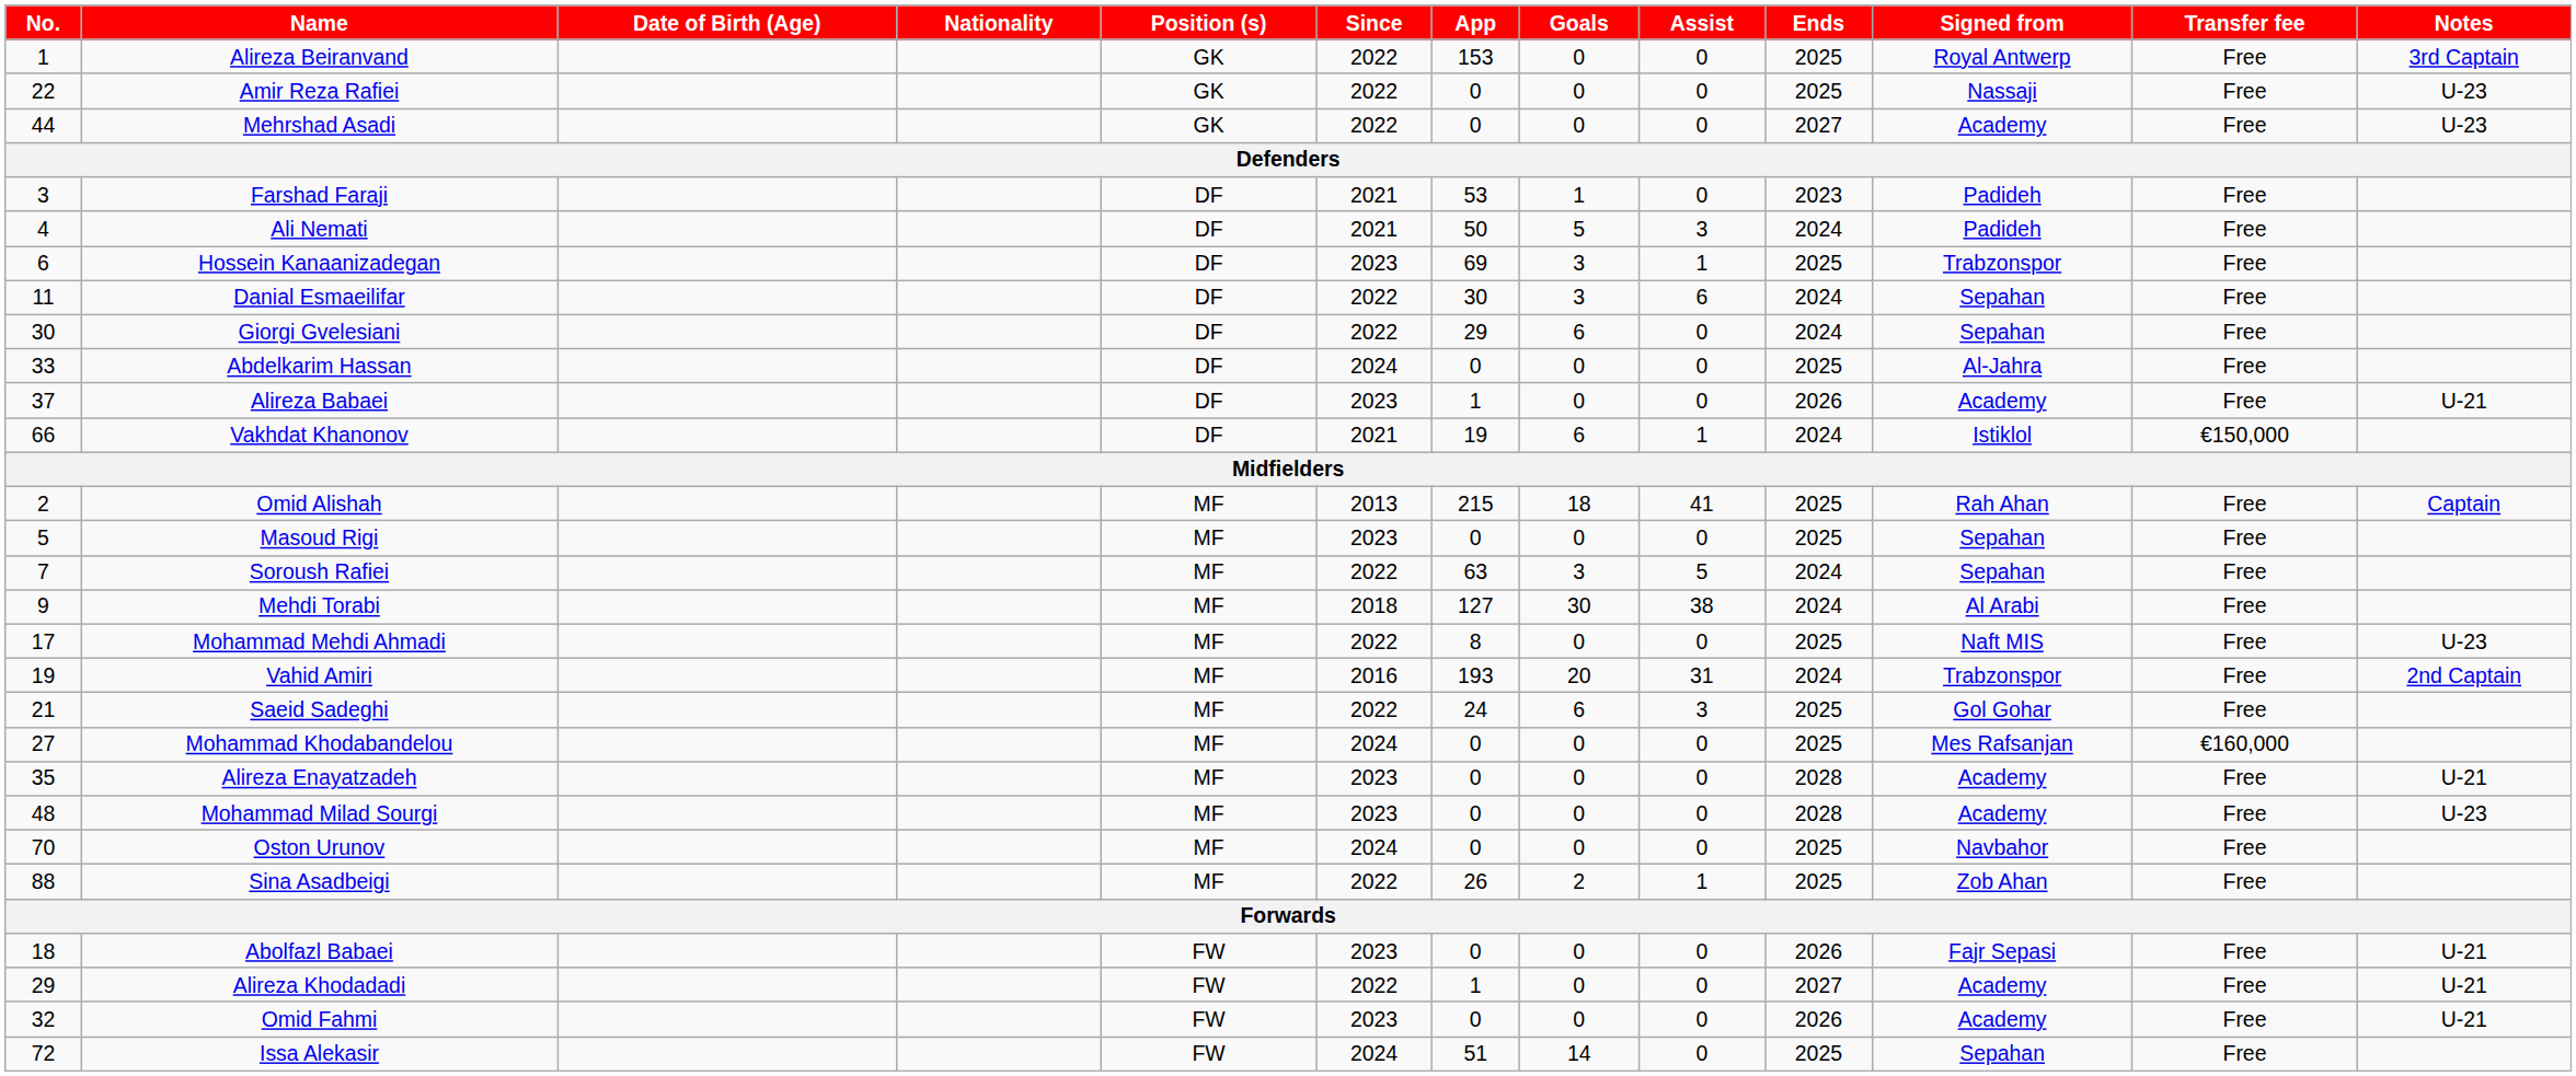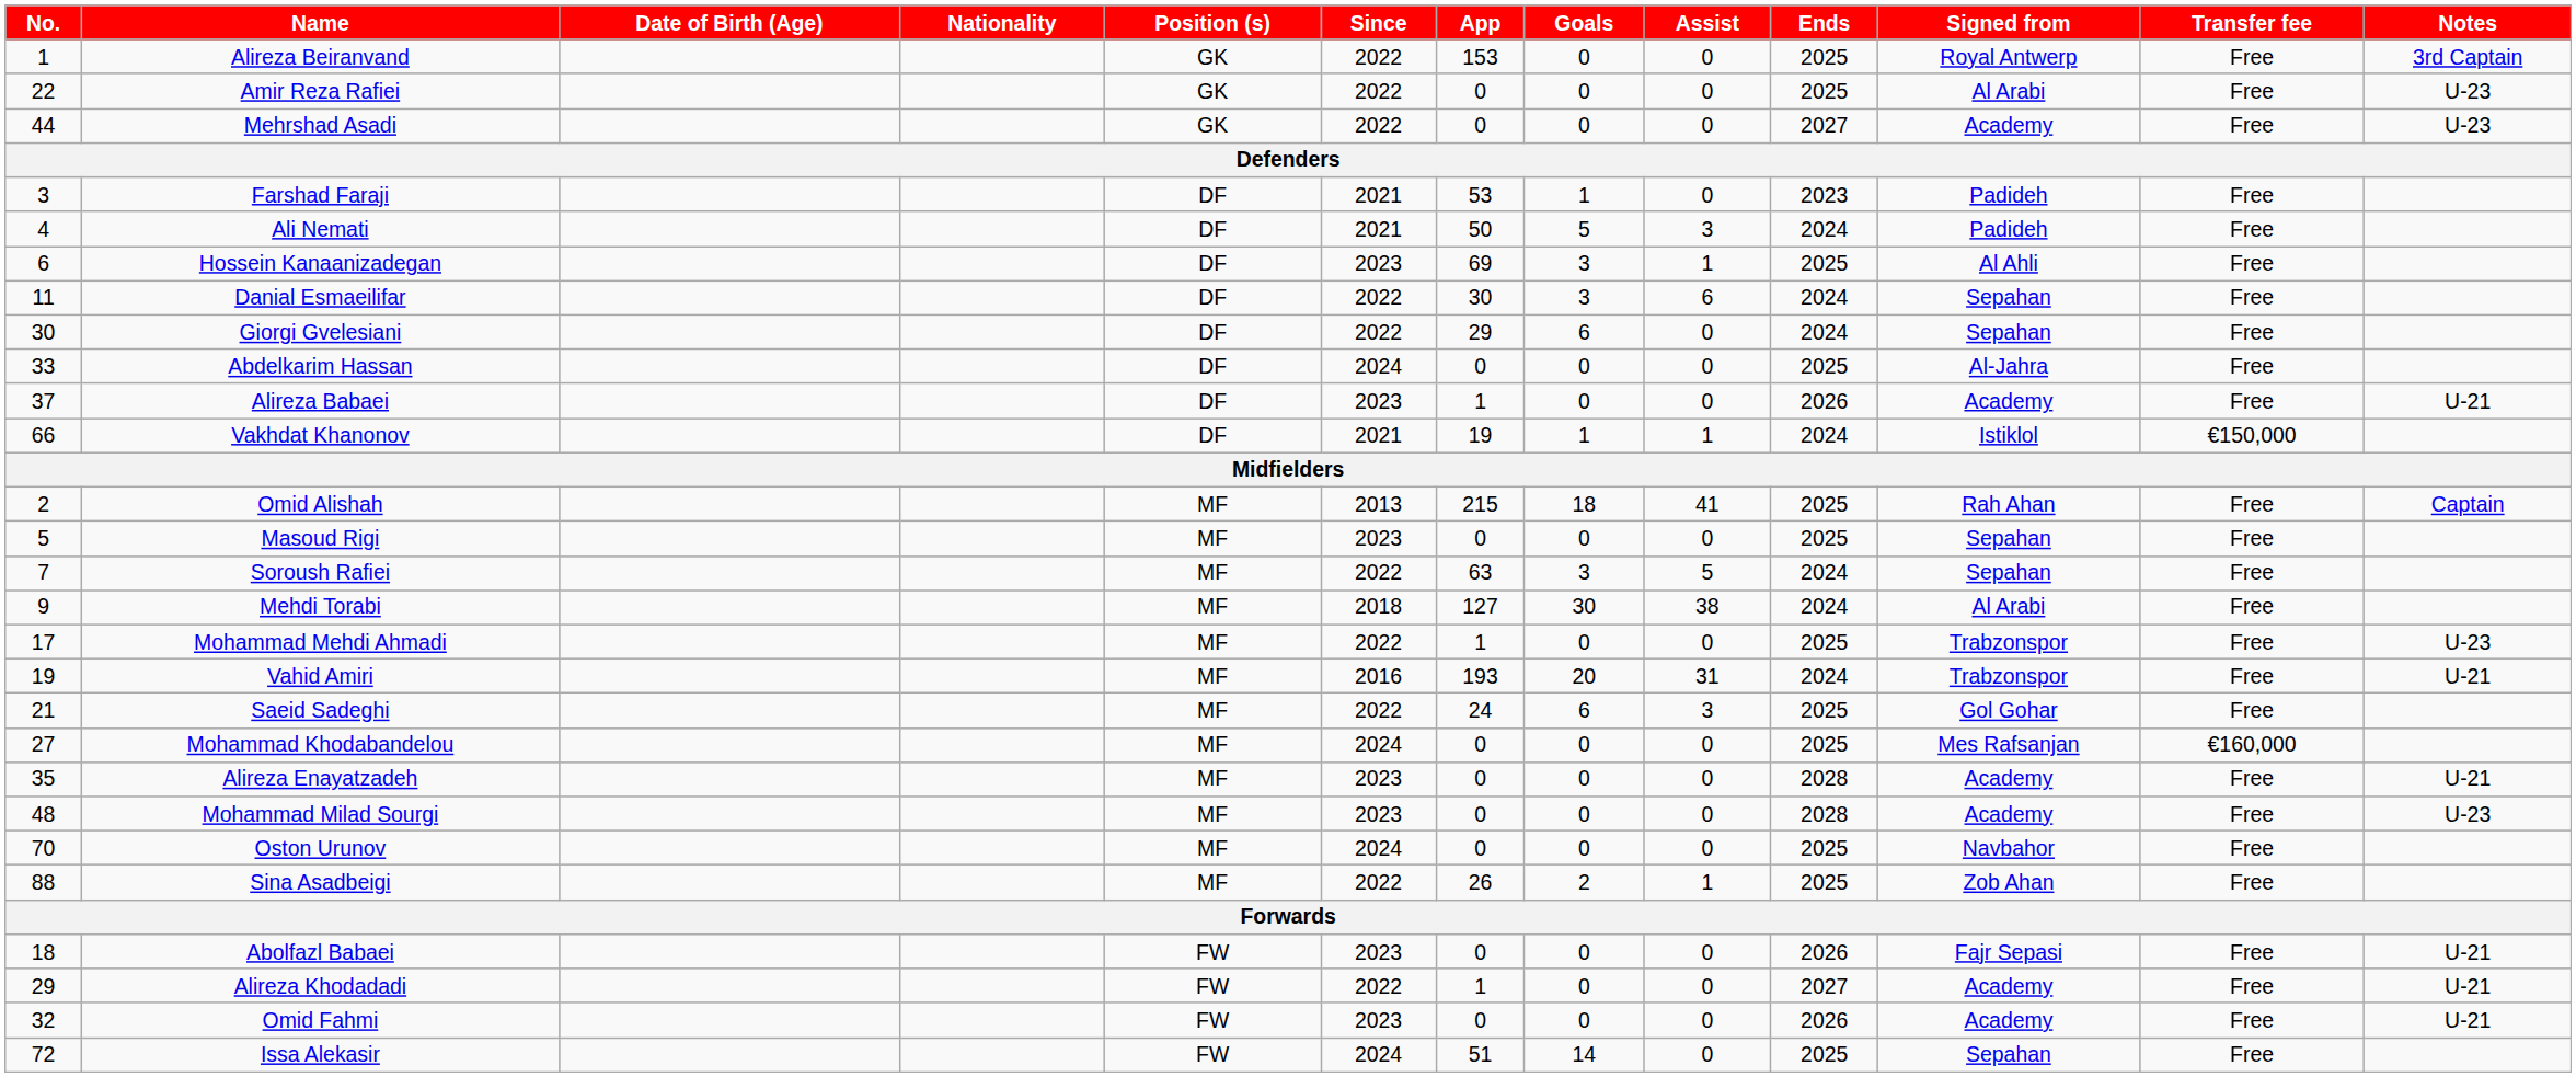Amir Reza Rafiei | Signed from: Nassaji -> Al Arabi
Hossein Kanaanizadegan | Signed from: Trabzonspor -> Al Ahli
Vakhdat Khanonov | Goals: 6 -> 1
Mohammad Mehdi Ahmadi | App: 8 -> 1
Mohammad Mehdi Ahmadi | Signed from: Naft MIS -> Trabzonspor
Vahid Amiri | Notes: 2nd Captain -> U-21
